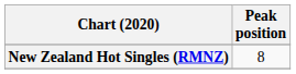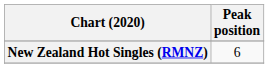New Zealand Hot Singles (RMNZ) | Peak position: 8 -> 6
